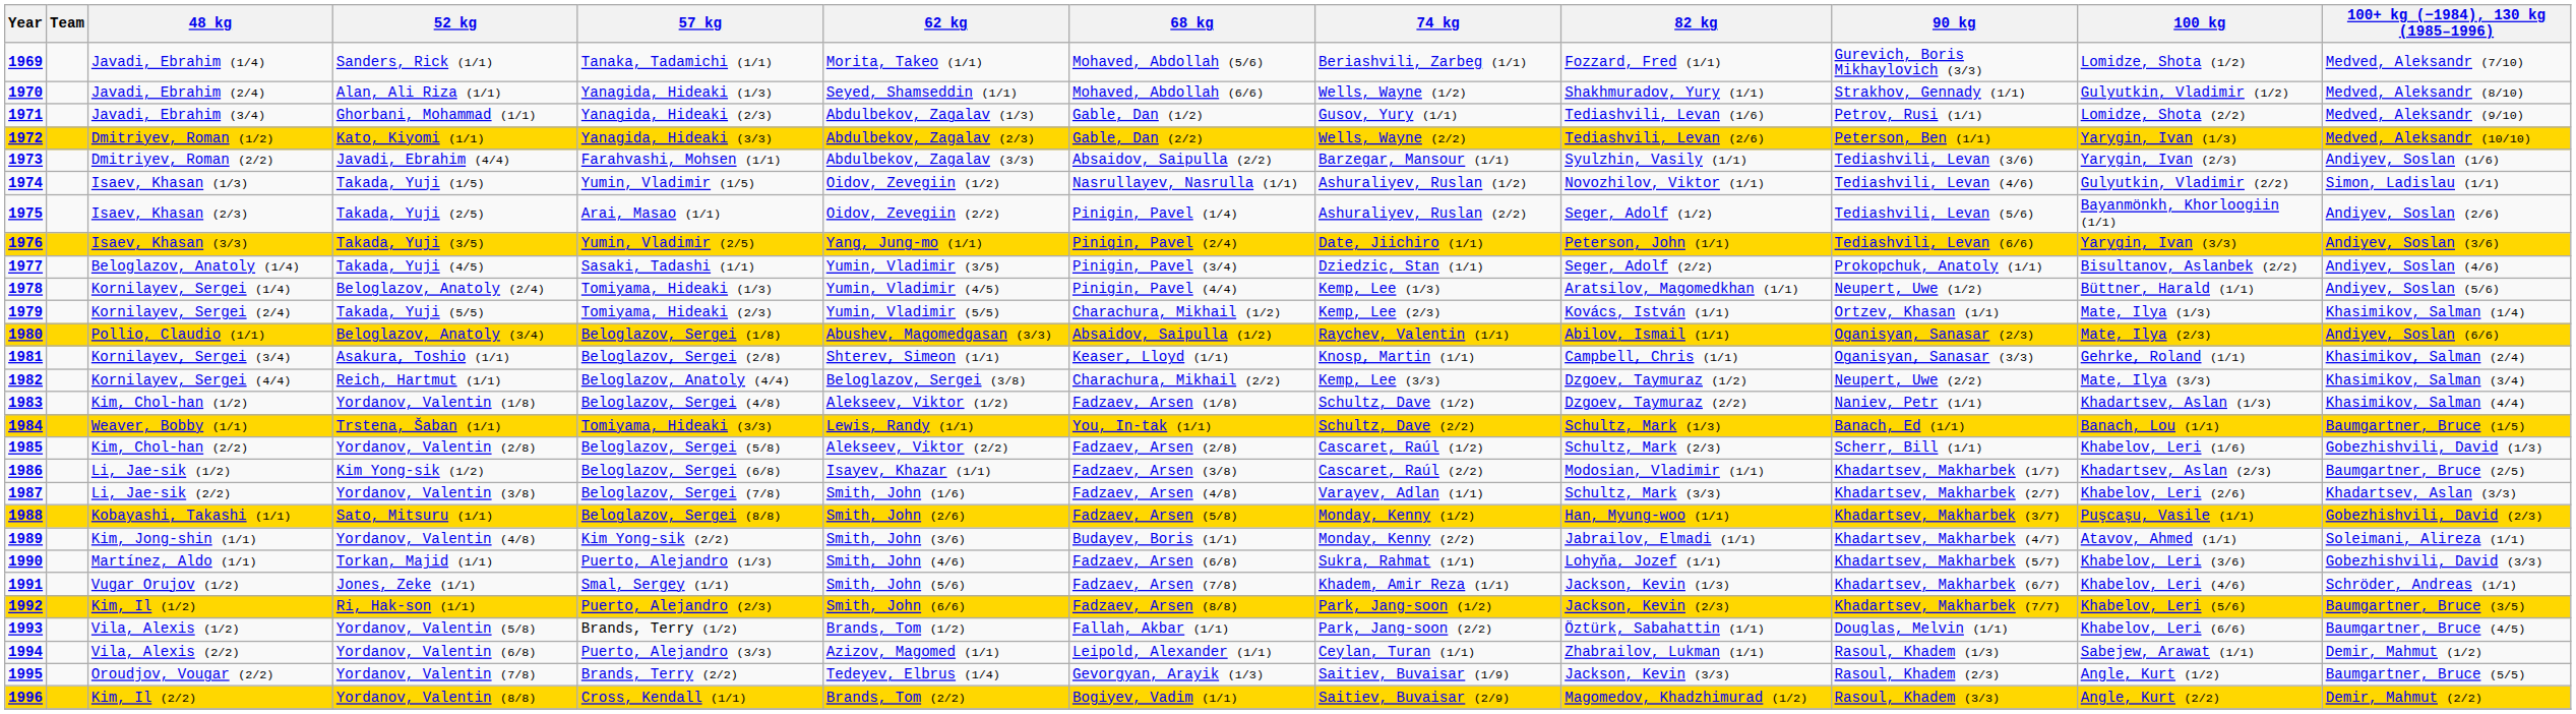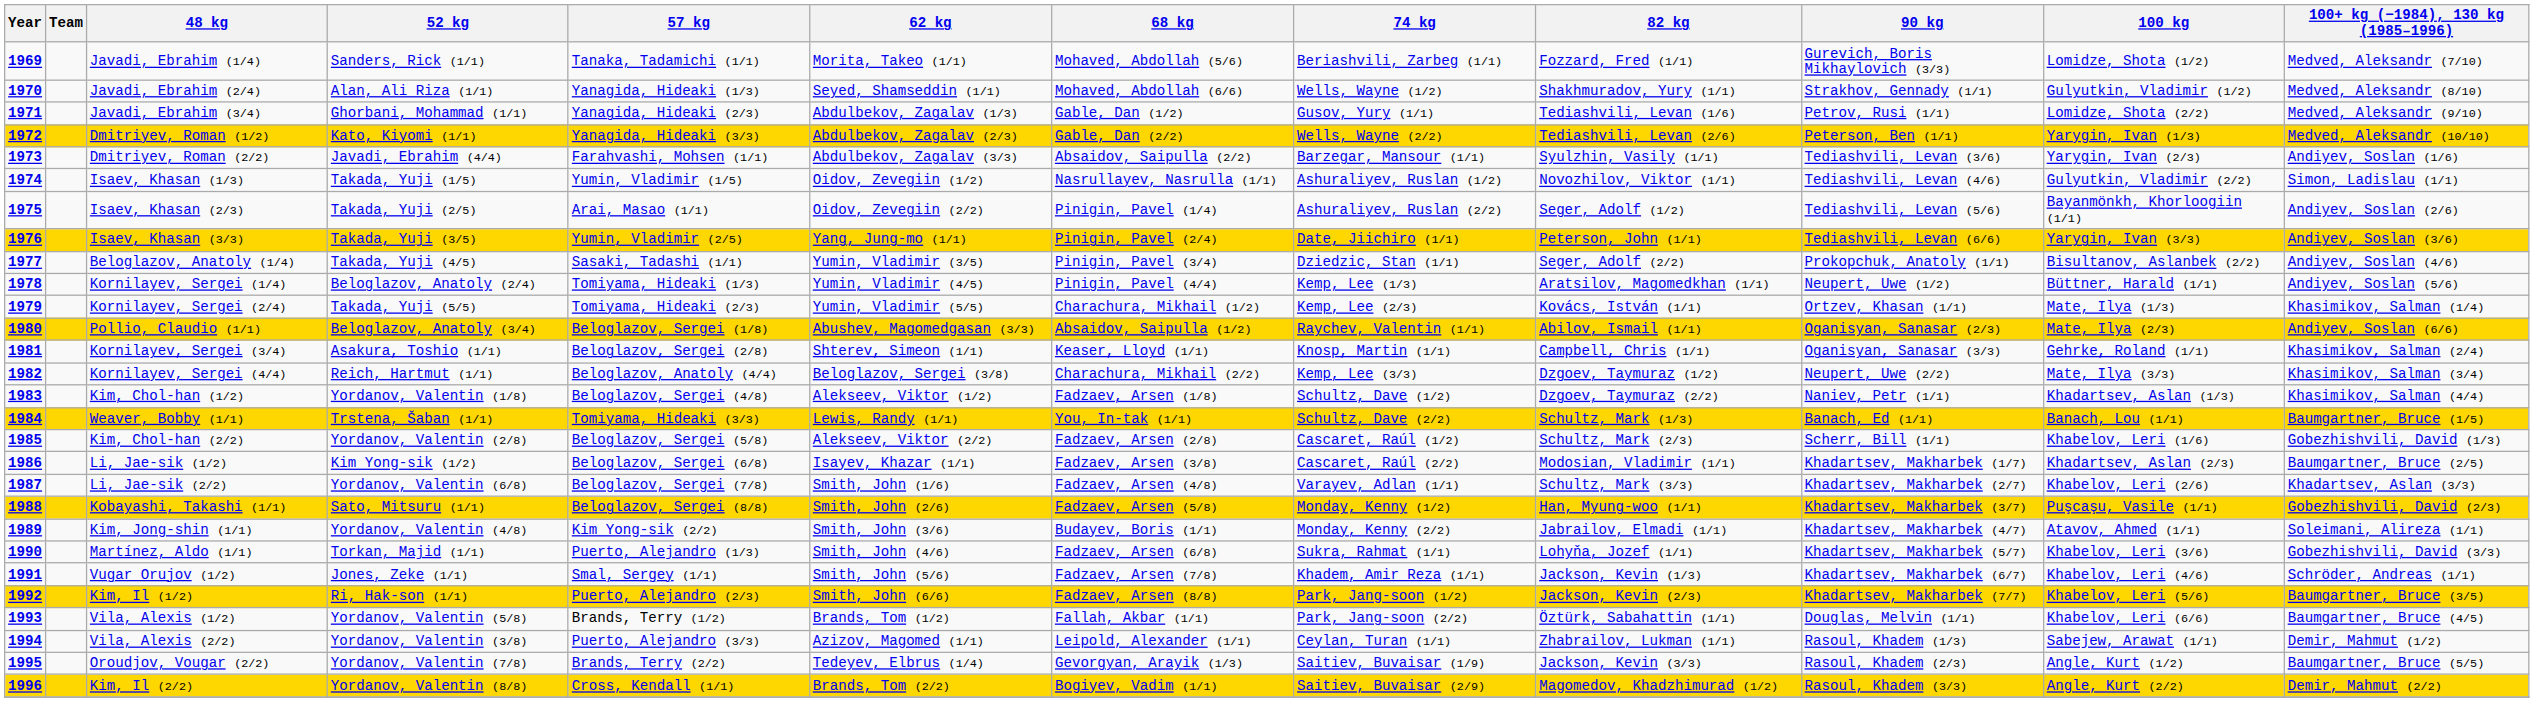Li, Jae-sik (2/2) | 52 kg: Yordanov, Valentin (3/8) -> Yordanov, Valentin (6/8)
Vila, Alexis (2/2) | 52 kg: Yordanov, Valentin (6/8) -> Yordanov, Valentin (3/8)
